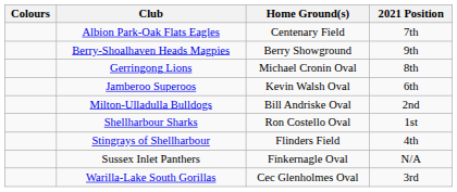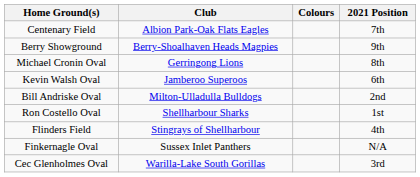columns swapped: Colours <-> Home Ground(s)
